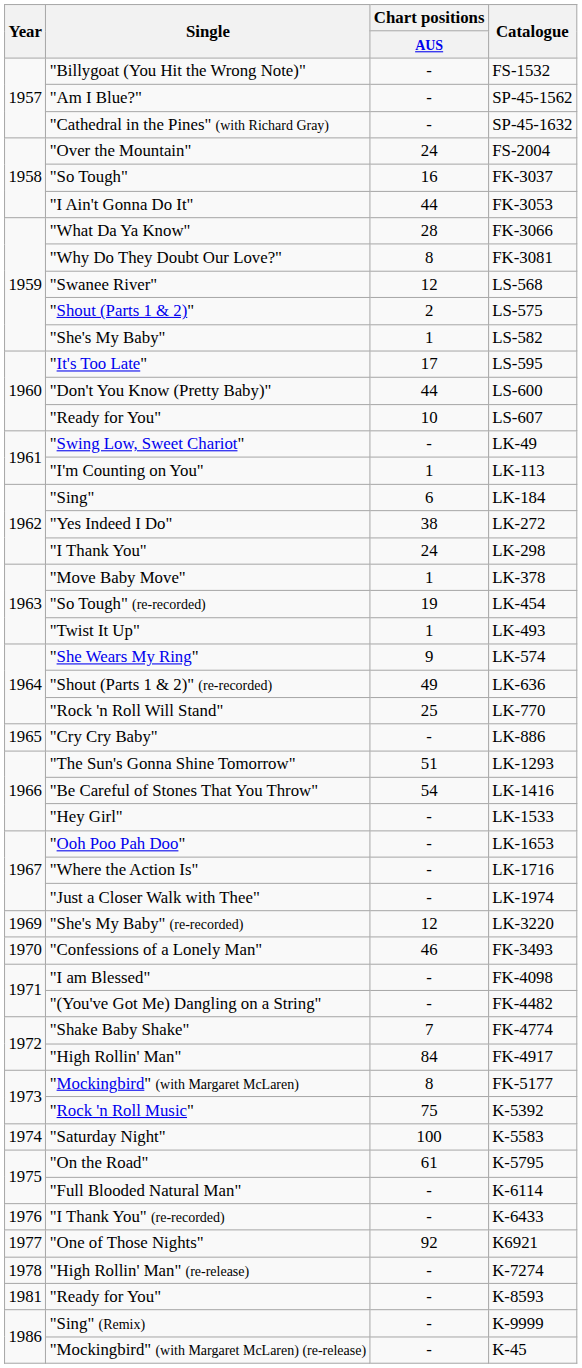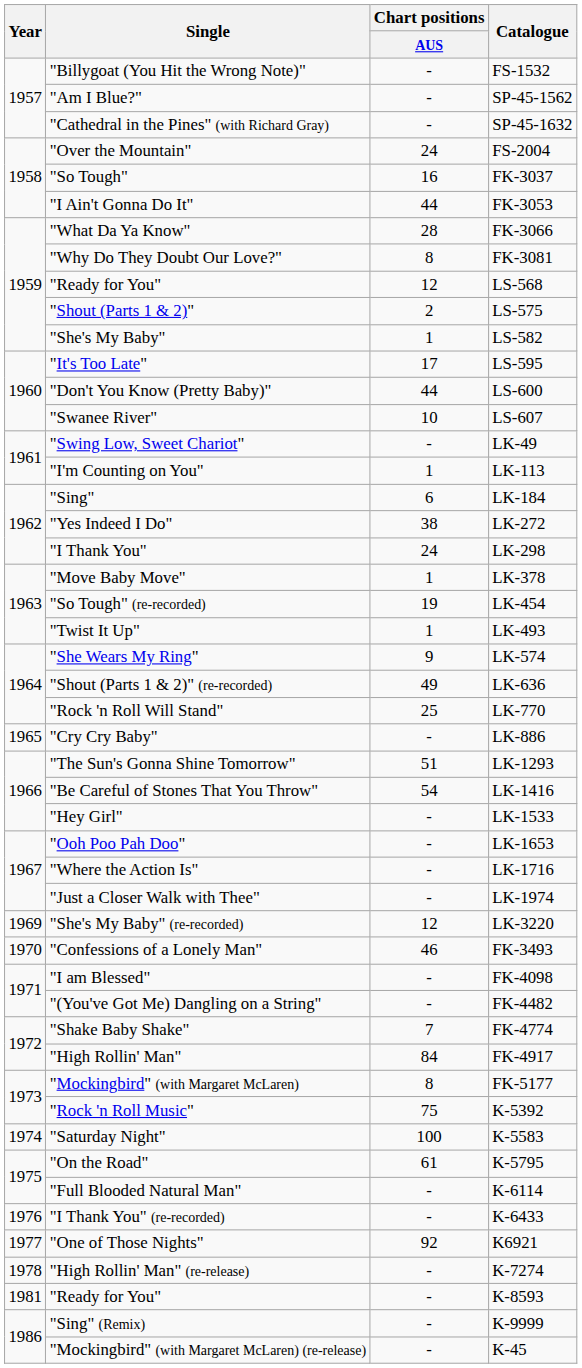LS-568 | Single: "Swanee River" -> "Ready for You"
LS-607 | Single: "Ready for You" -> "Swanee River"
